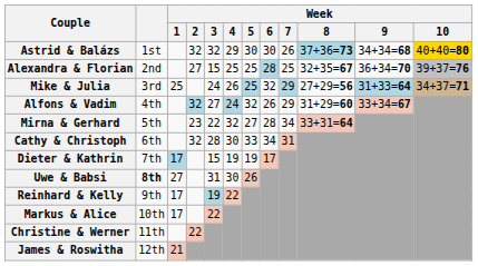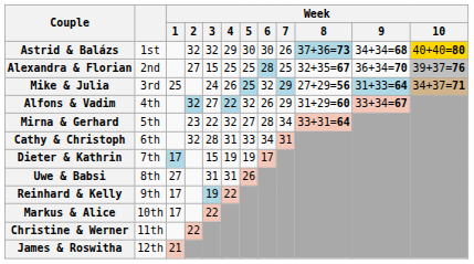Alfons & Vadim | Week / 4: 24 -> 22
Cathy & Christoph | Week / 4: 30 -> 31
Uwe & Babsi | column 2: bold -> normal
Uwe & Babsi | Week / 4: 30 -> 31
